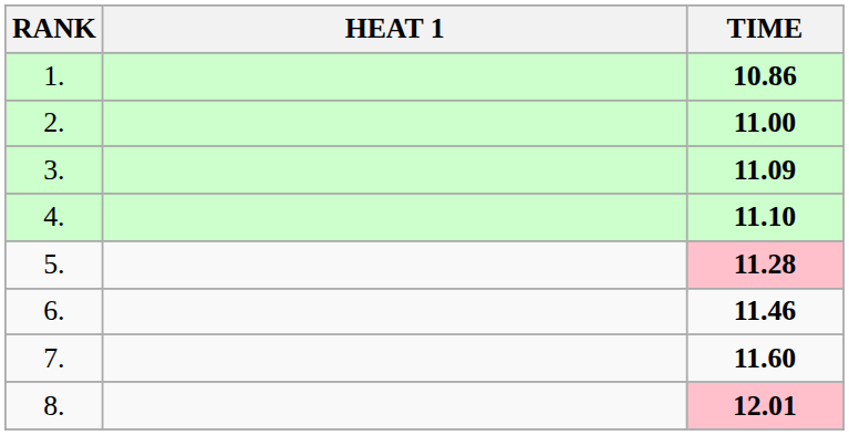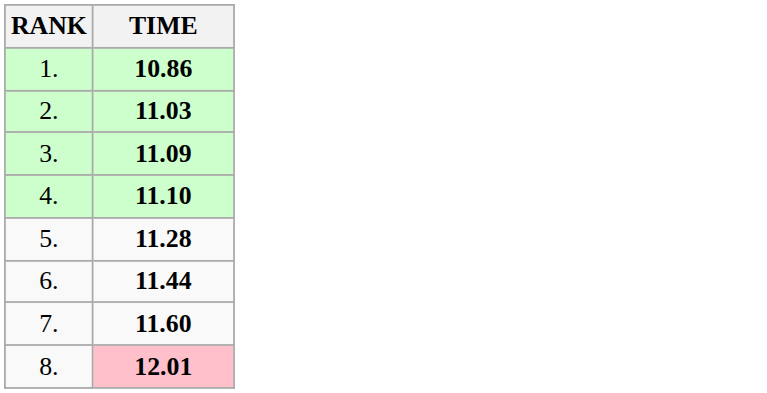- column: HEAT 1
2. | TIME: 11.00 -> 11.03
5. | TIME: pink background -> no background
6. | TIME: 11.46 -> 11.44
